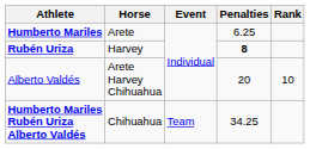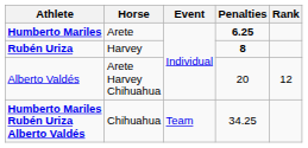Humberto Mariles | Penalties: normal -> bold
Alberto Valdés | Rank: 10 -> 12
